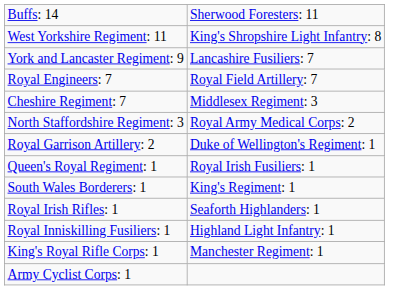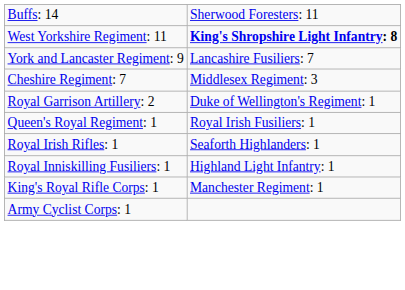West Yorkshire Regiment: 11 | column 2: normal -> bold
- row: Royal Engineers: 7 | Royal Field Artillery: 7
- row: North Staffordshire Regiment: 3 | Royal Army Medical Corps: 2
- row: South Wales Borderers: 1 | King's Regiment: 1
